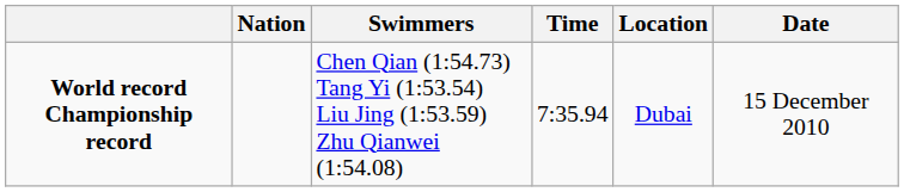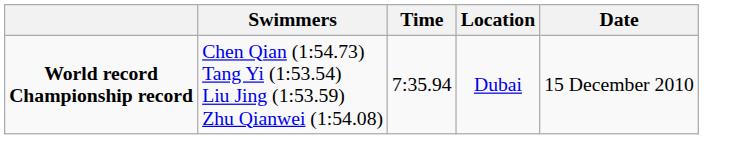- column: Nation
